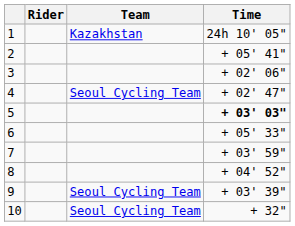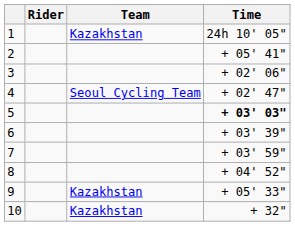6 | Time: + 05' 33" -> + 03' 39"
9 | Team: Seoul Cycling Team -> Kazakhstan
9 | Time: + 03' 39" -> + 05' 33"
10 | Team: Seoul Cycling Team -> Kazakhstan
